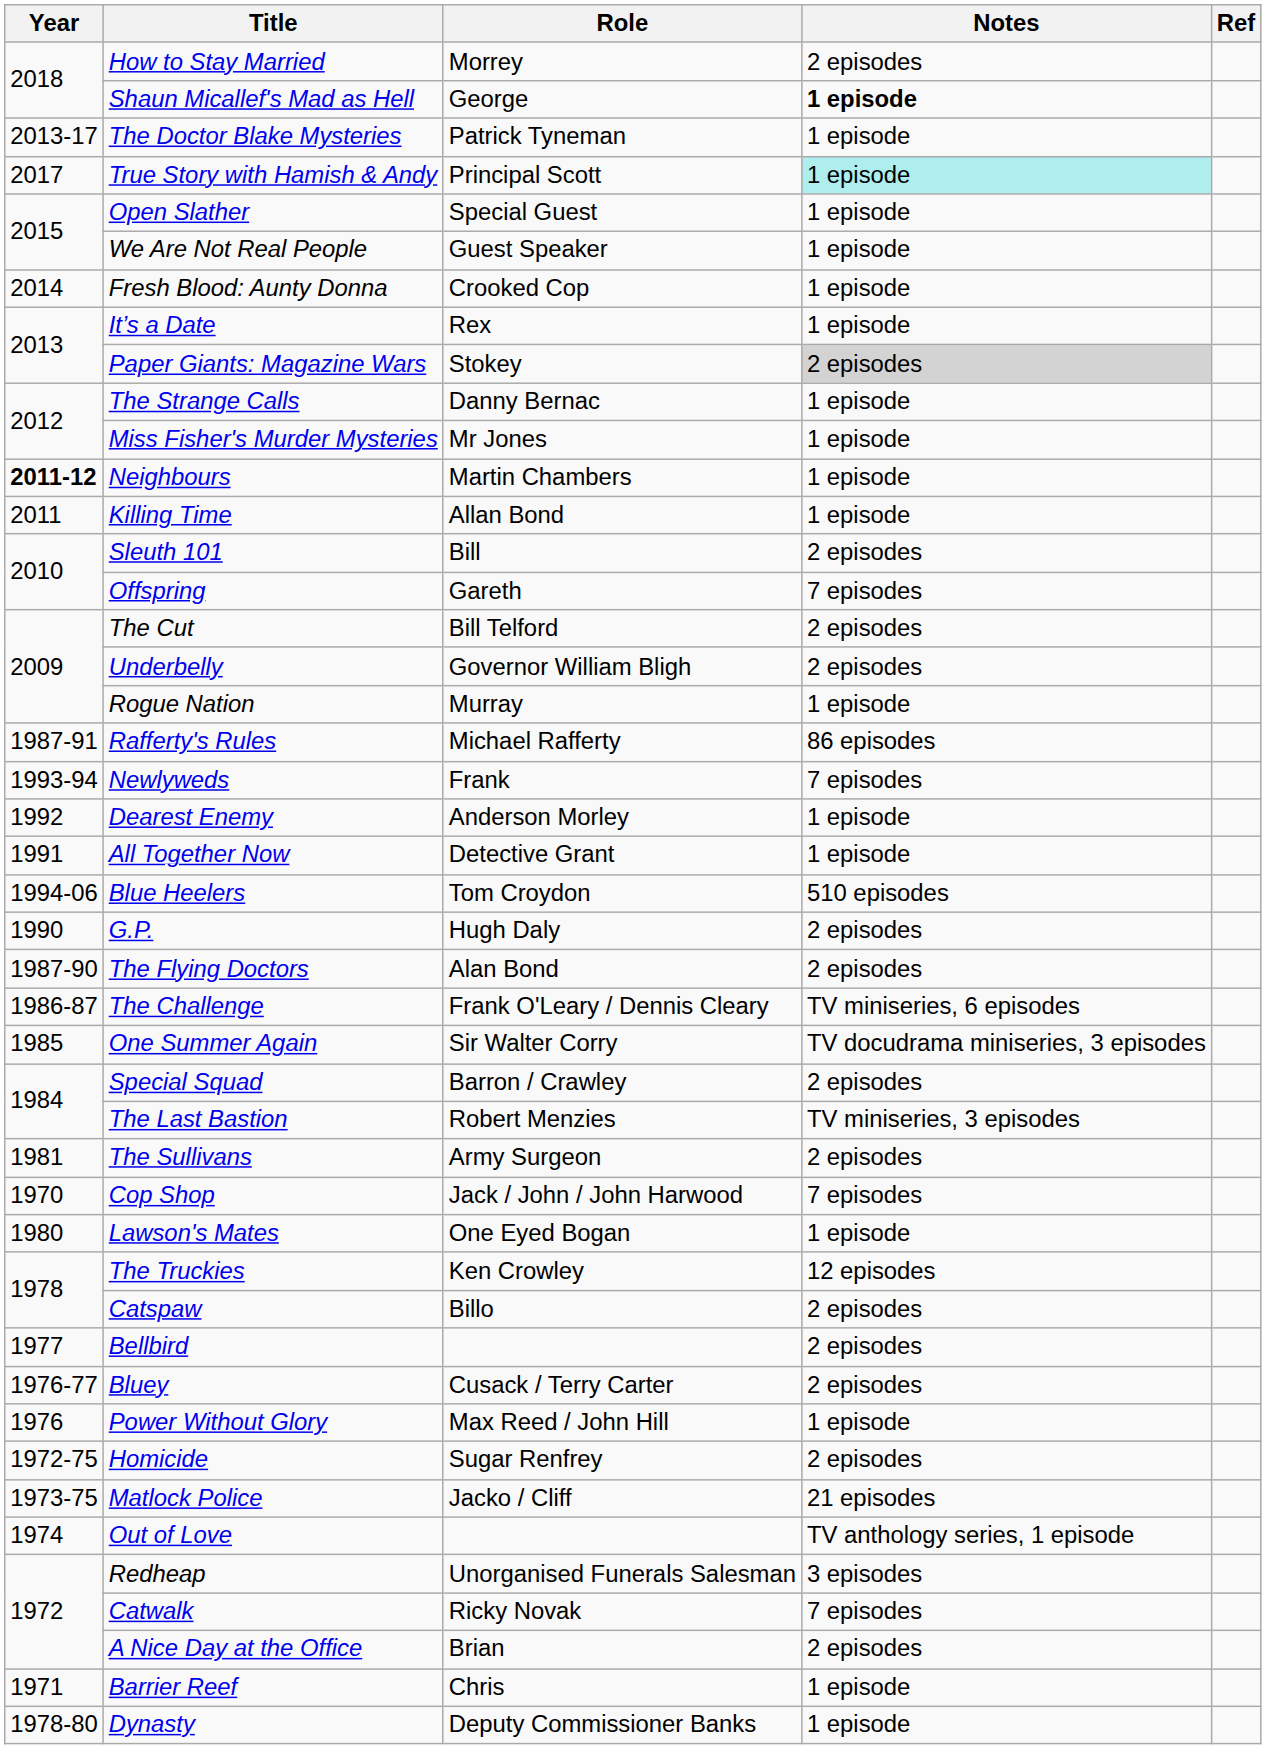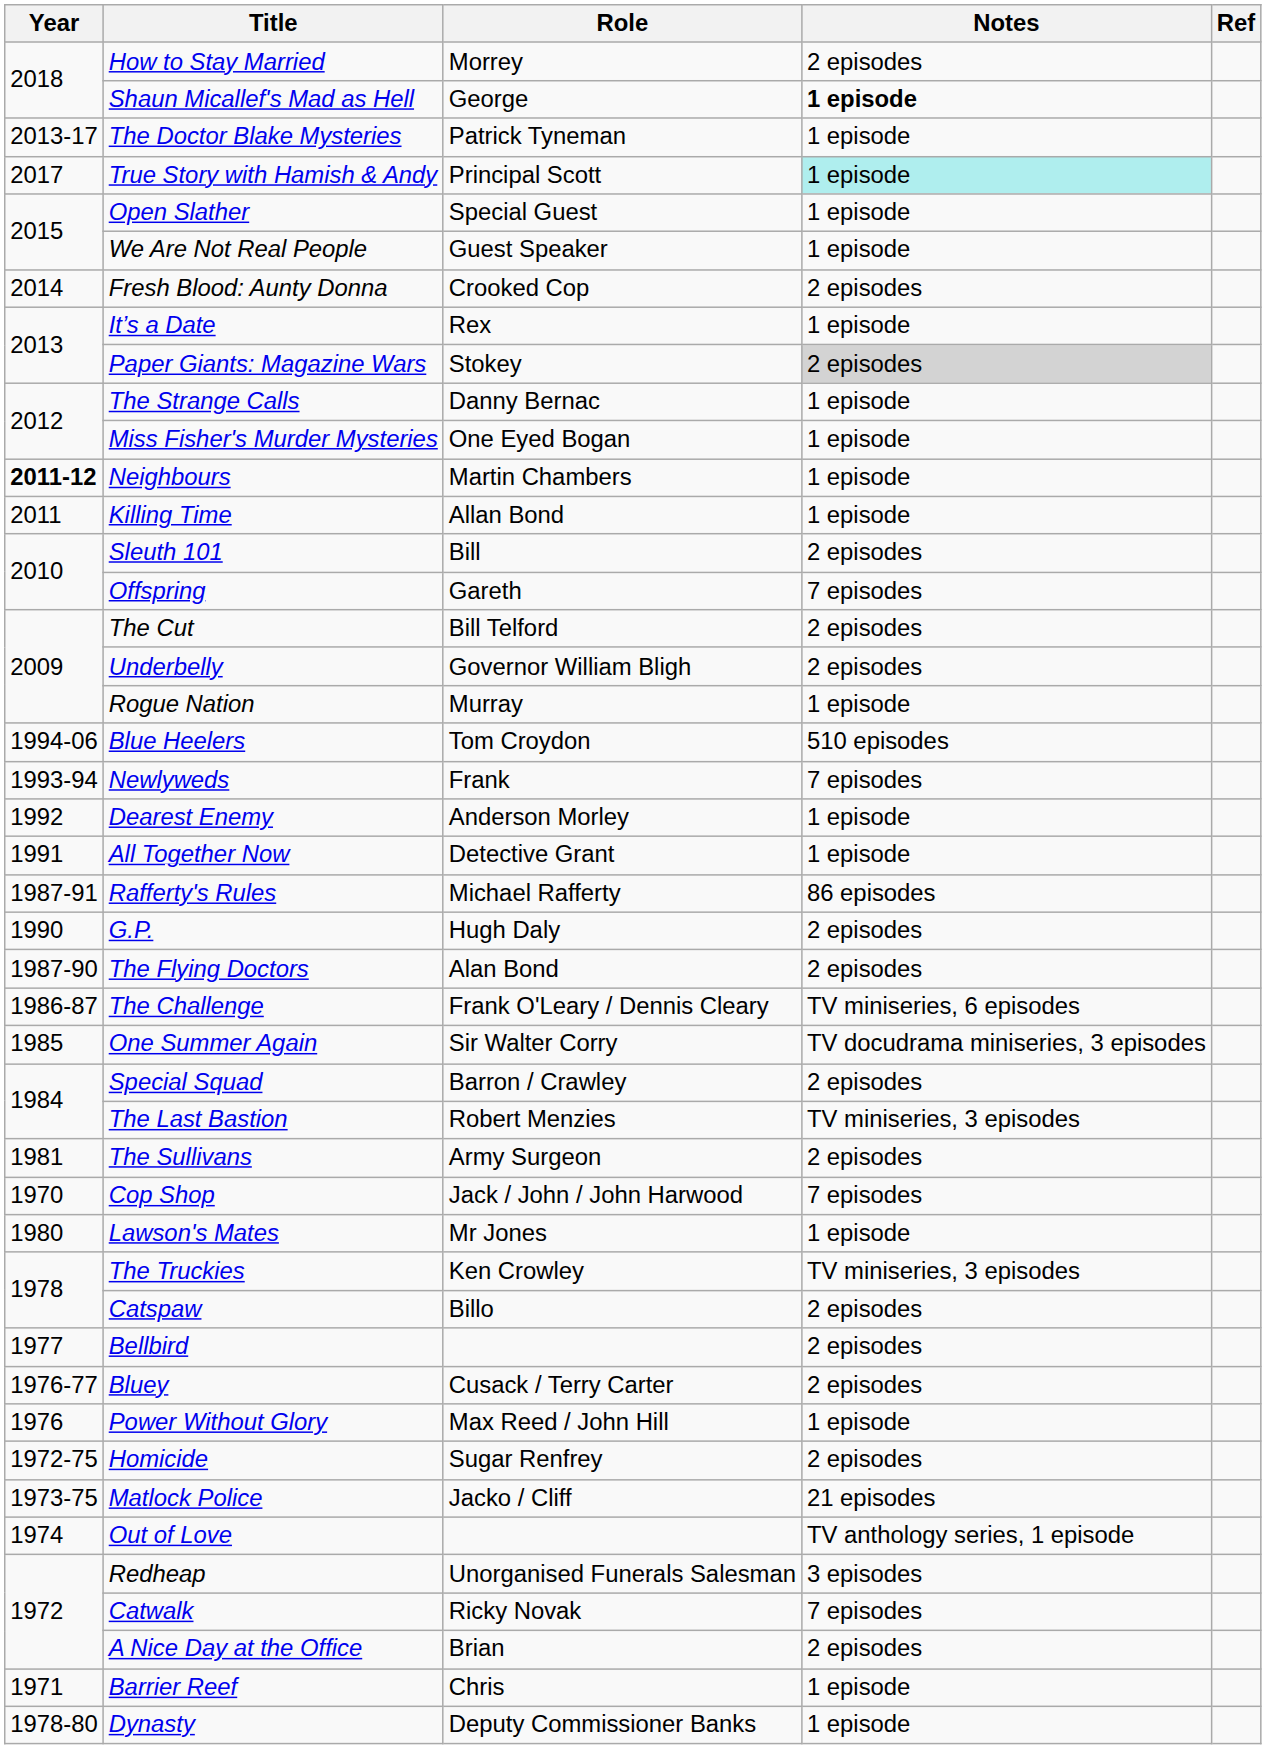Fresh Blood: Aunty Donna | Notes: 1 episode -> 2 episodes
Miss Fisher's Murder Mysteries | Role: Mr Jones -> One Eyed Bogan
rows swapped: Blue Heelers <-> Rafferty's Rules
Lawson's Mates | Role: One Eyed Bogan -> Mr Jones
The Truckies | Notes: 12 episodes -> TV miniseries, 3 episodes
